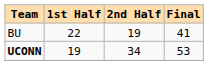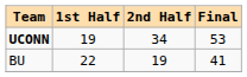rows swapped: UCONN <-> BU
